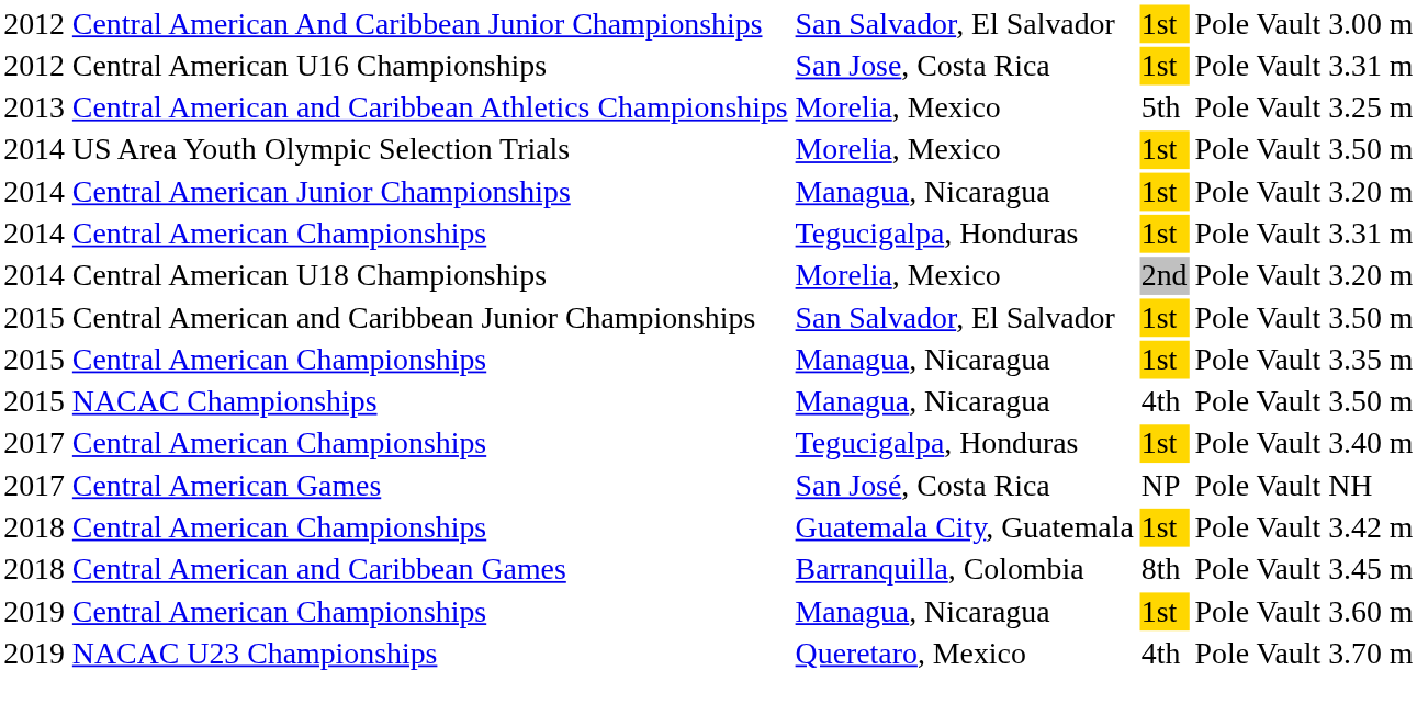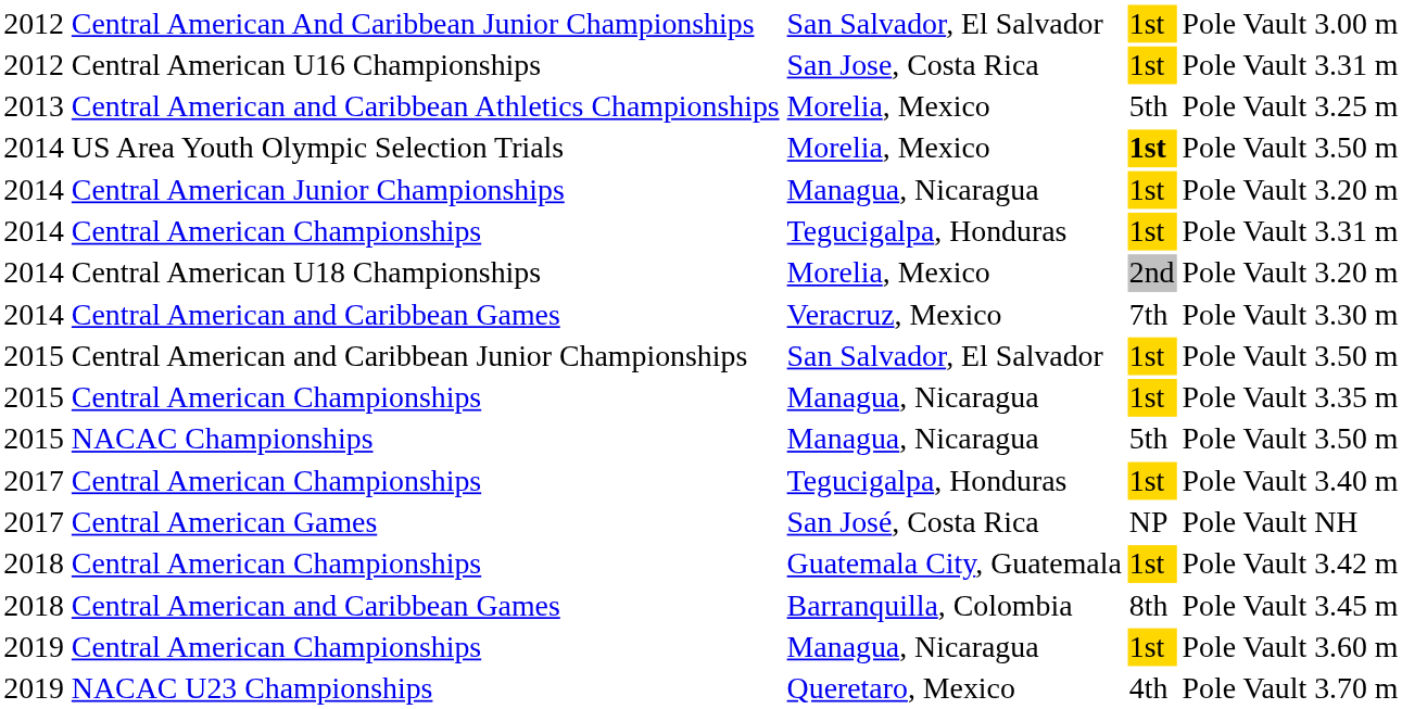US Area Youth Olympic Selection Trials | column 4: normal -> bold
+ row: 2014 | Central American and Caribbean Games | Veracruz, Mexico | 7th | Pole Vault | 3.30 m
NACAC Championships | column 4: 4th -> 5th
